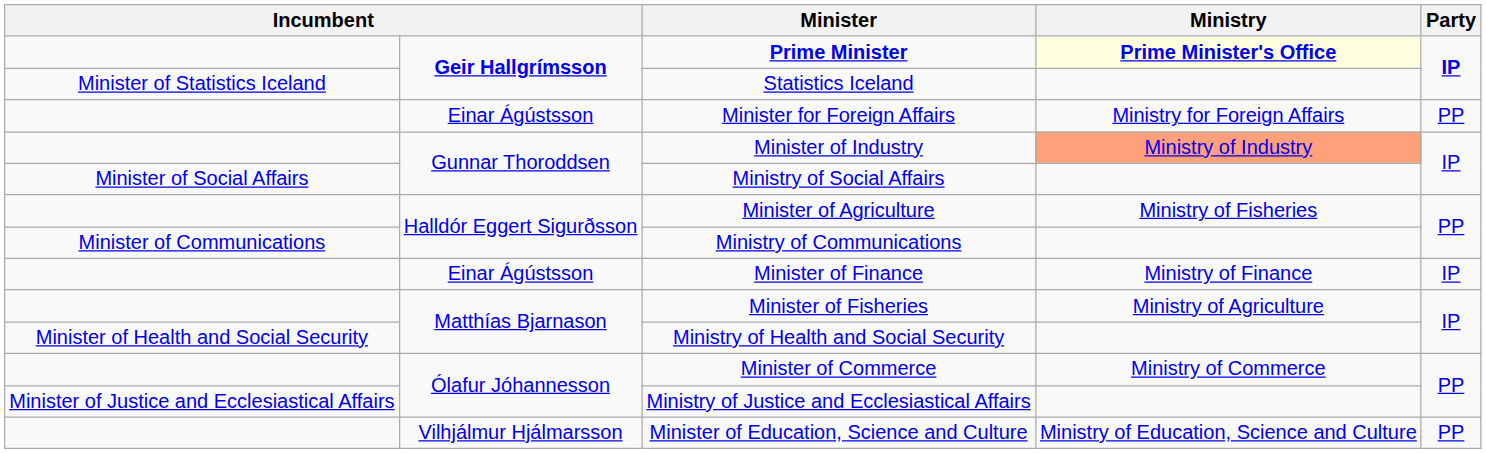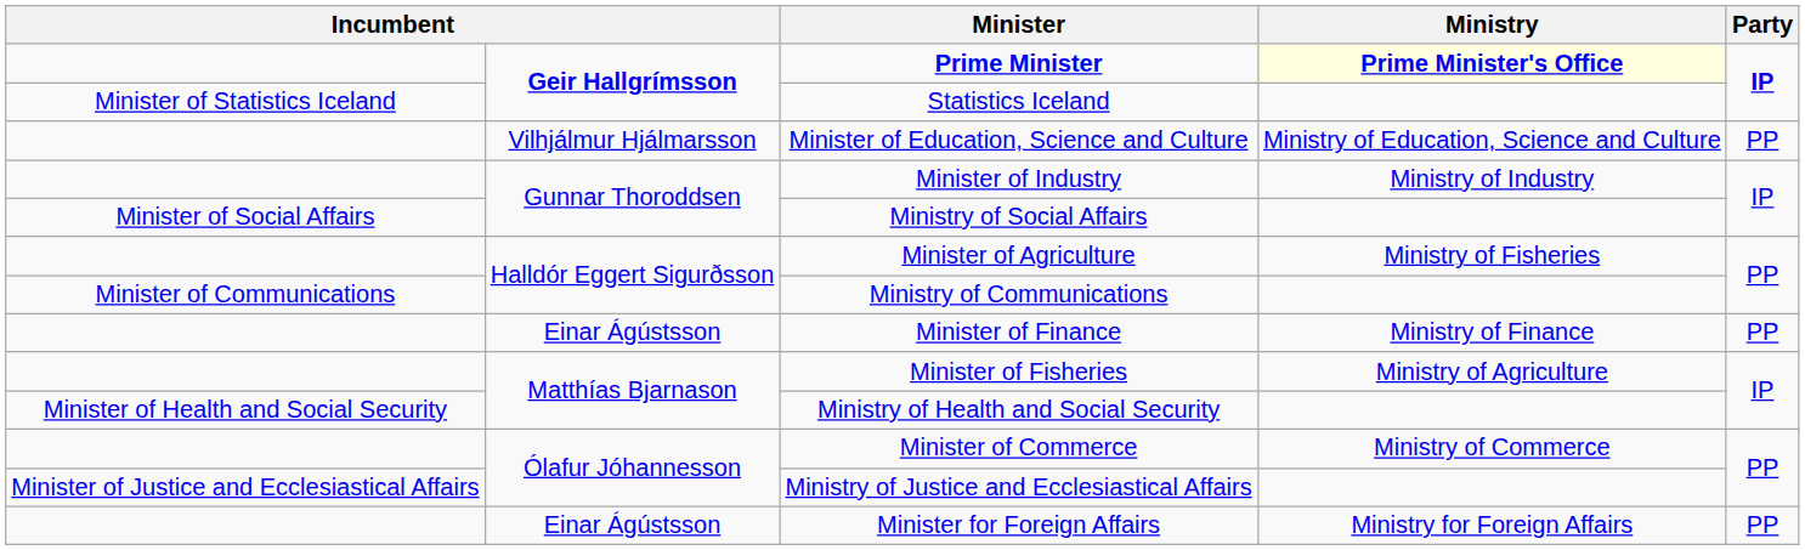rows swapped: Minister for Foreign Affairs <-> Minister of Education, Science and Culture
Minister of Industry | Ministry: lightsalmon background -> no background
Minister of Finance | Party: IP -> PP
